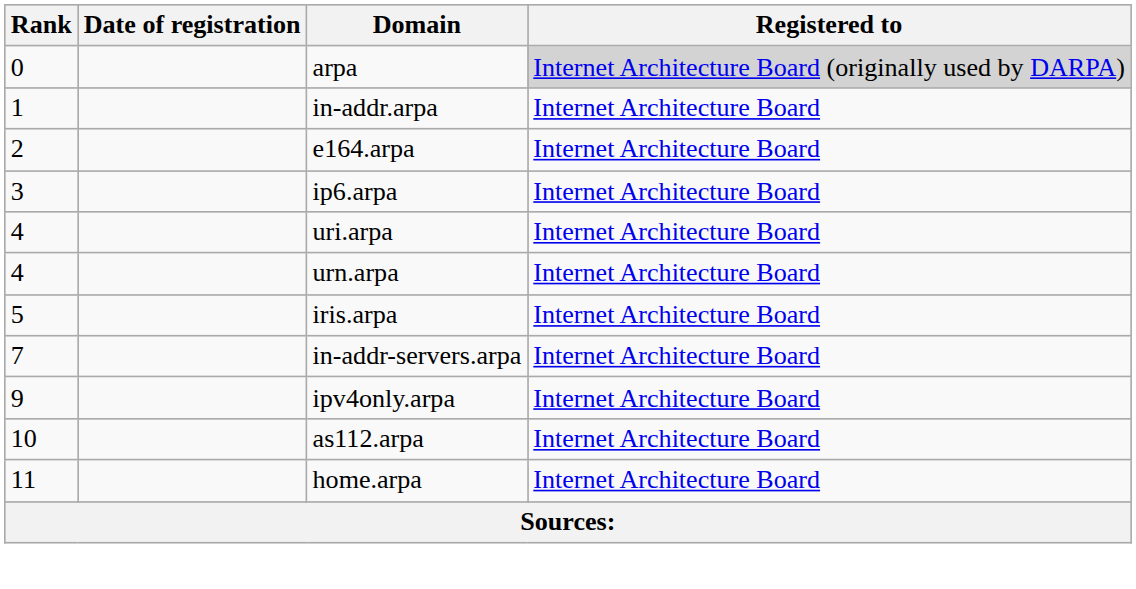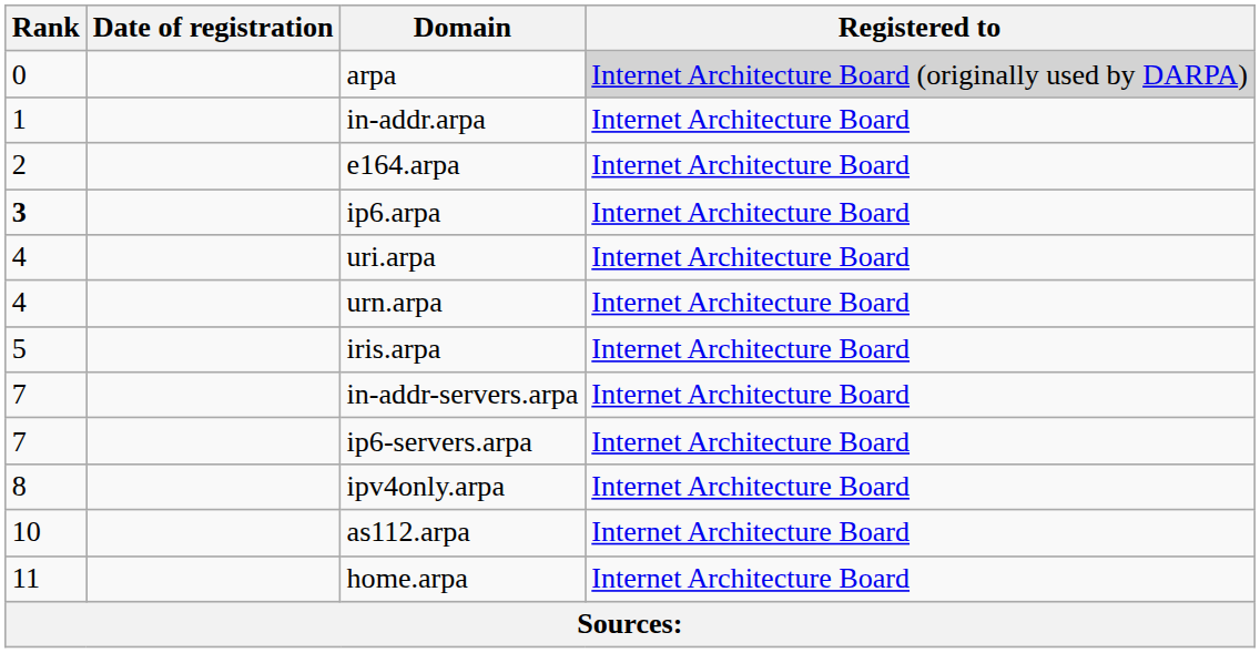ip6.arpa | Rank: normal -> bold
+ row: 7 | ip6-servers.arpa | Internet Architecture Board
ipv4only.arpa | Rank: 9 -> 8
